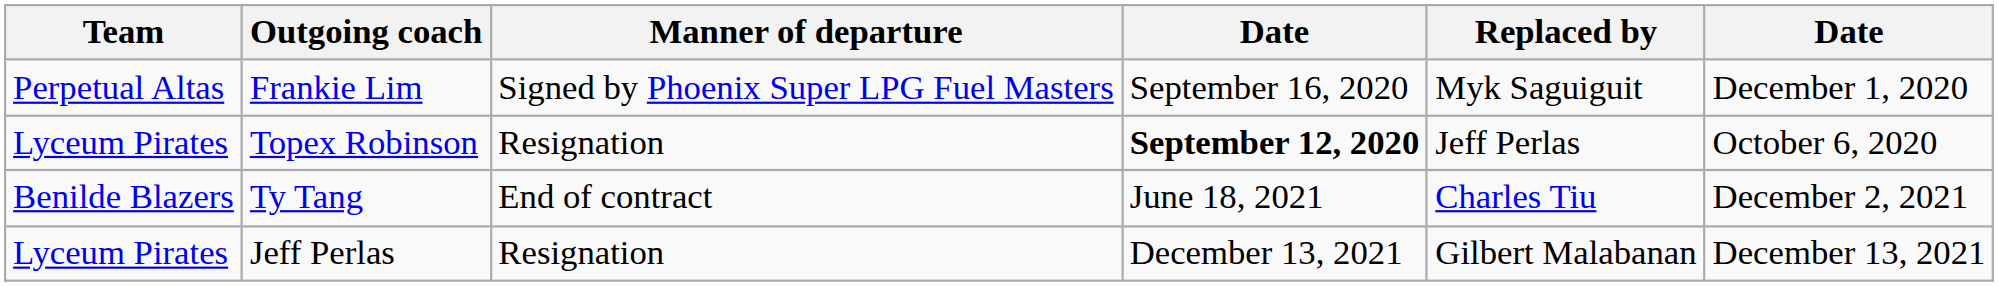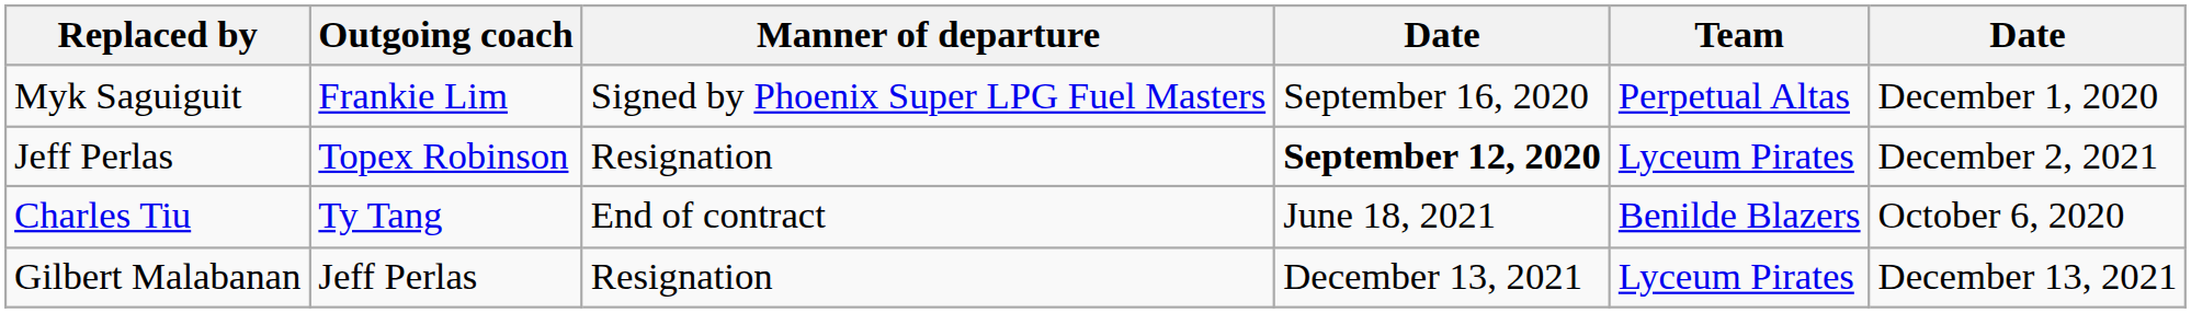columns swapped: Team <-> Replaced by
Topex Robinson | column 6: October 6, 2020 -> December 2, 2021
Ty Tang | column 6: December 2, 2021 -> October 6, 2020
